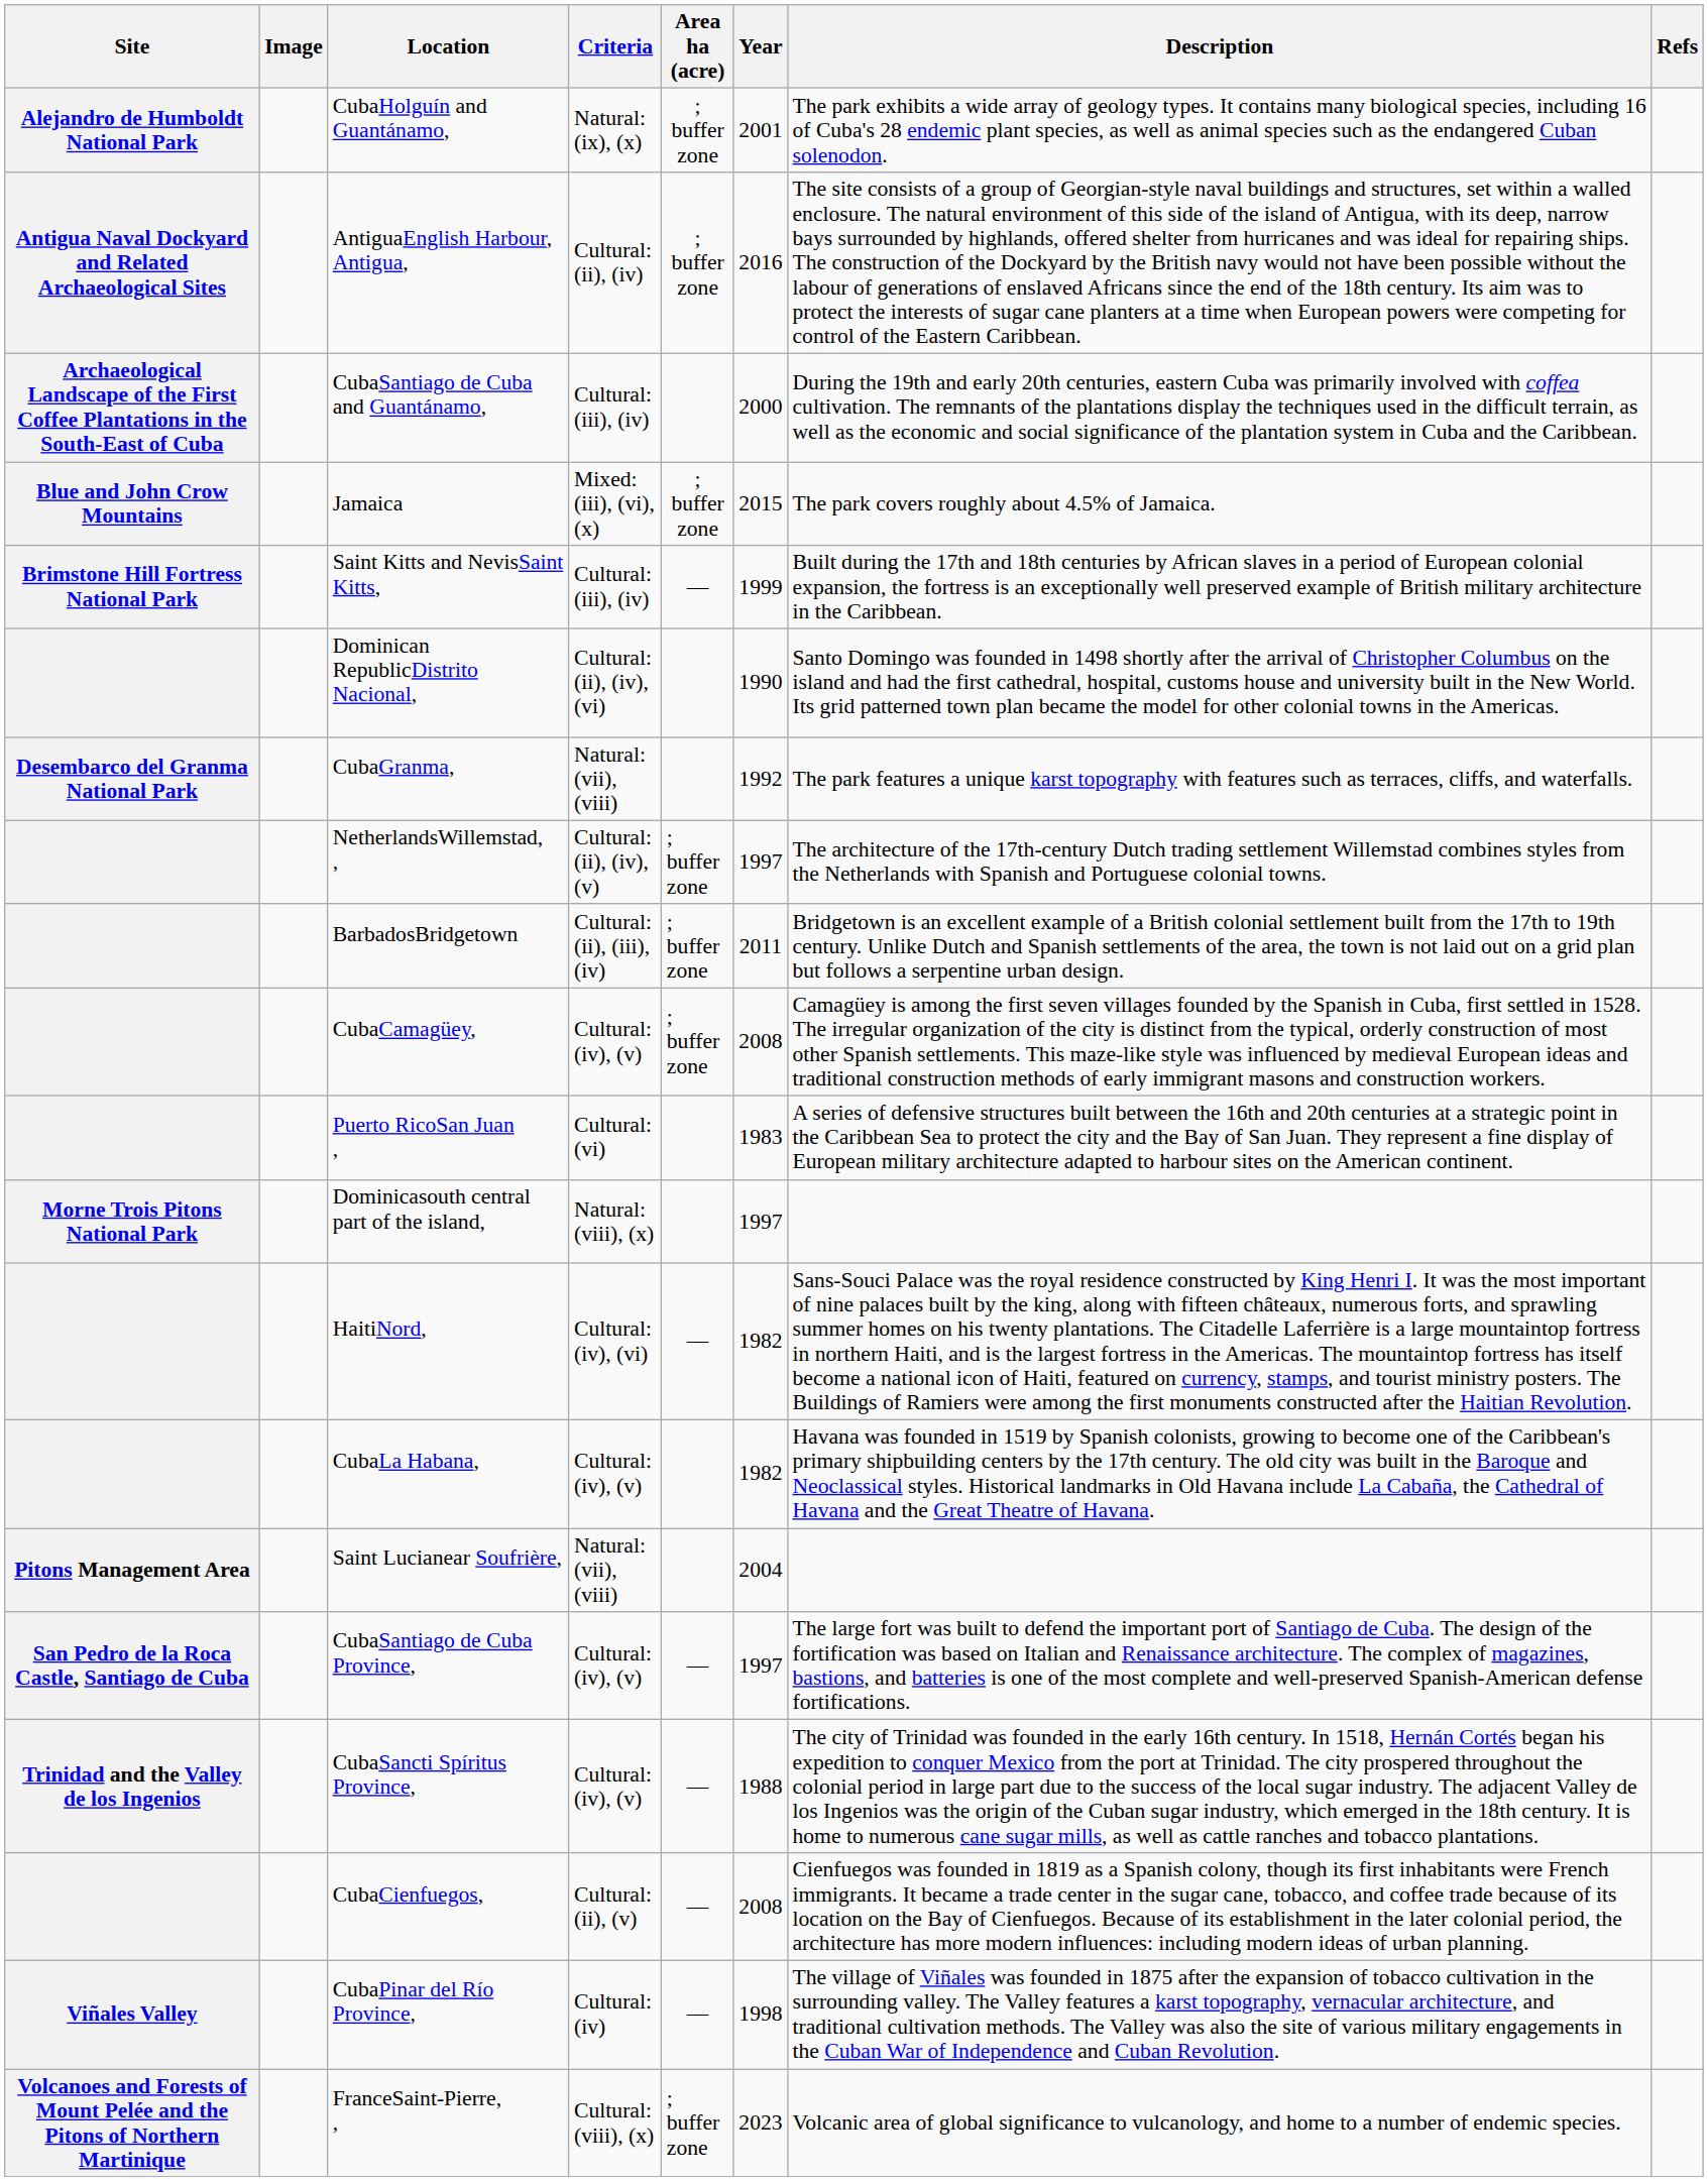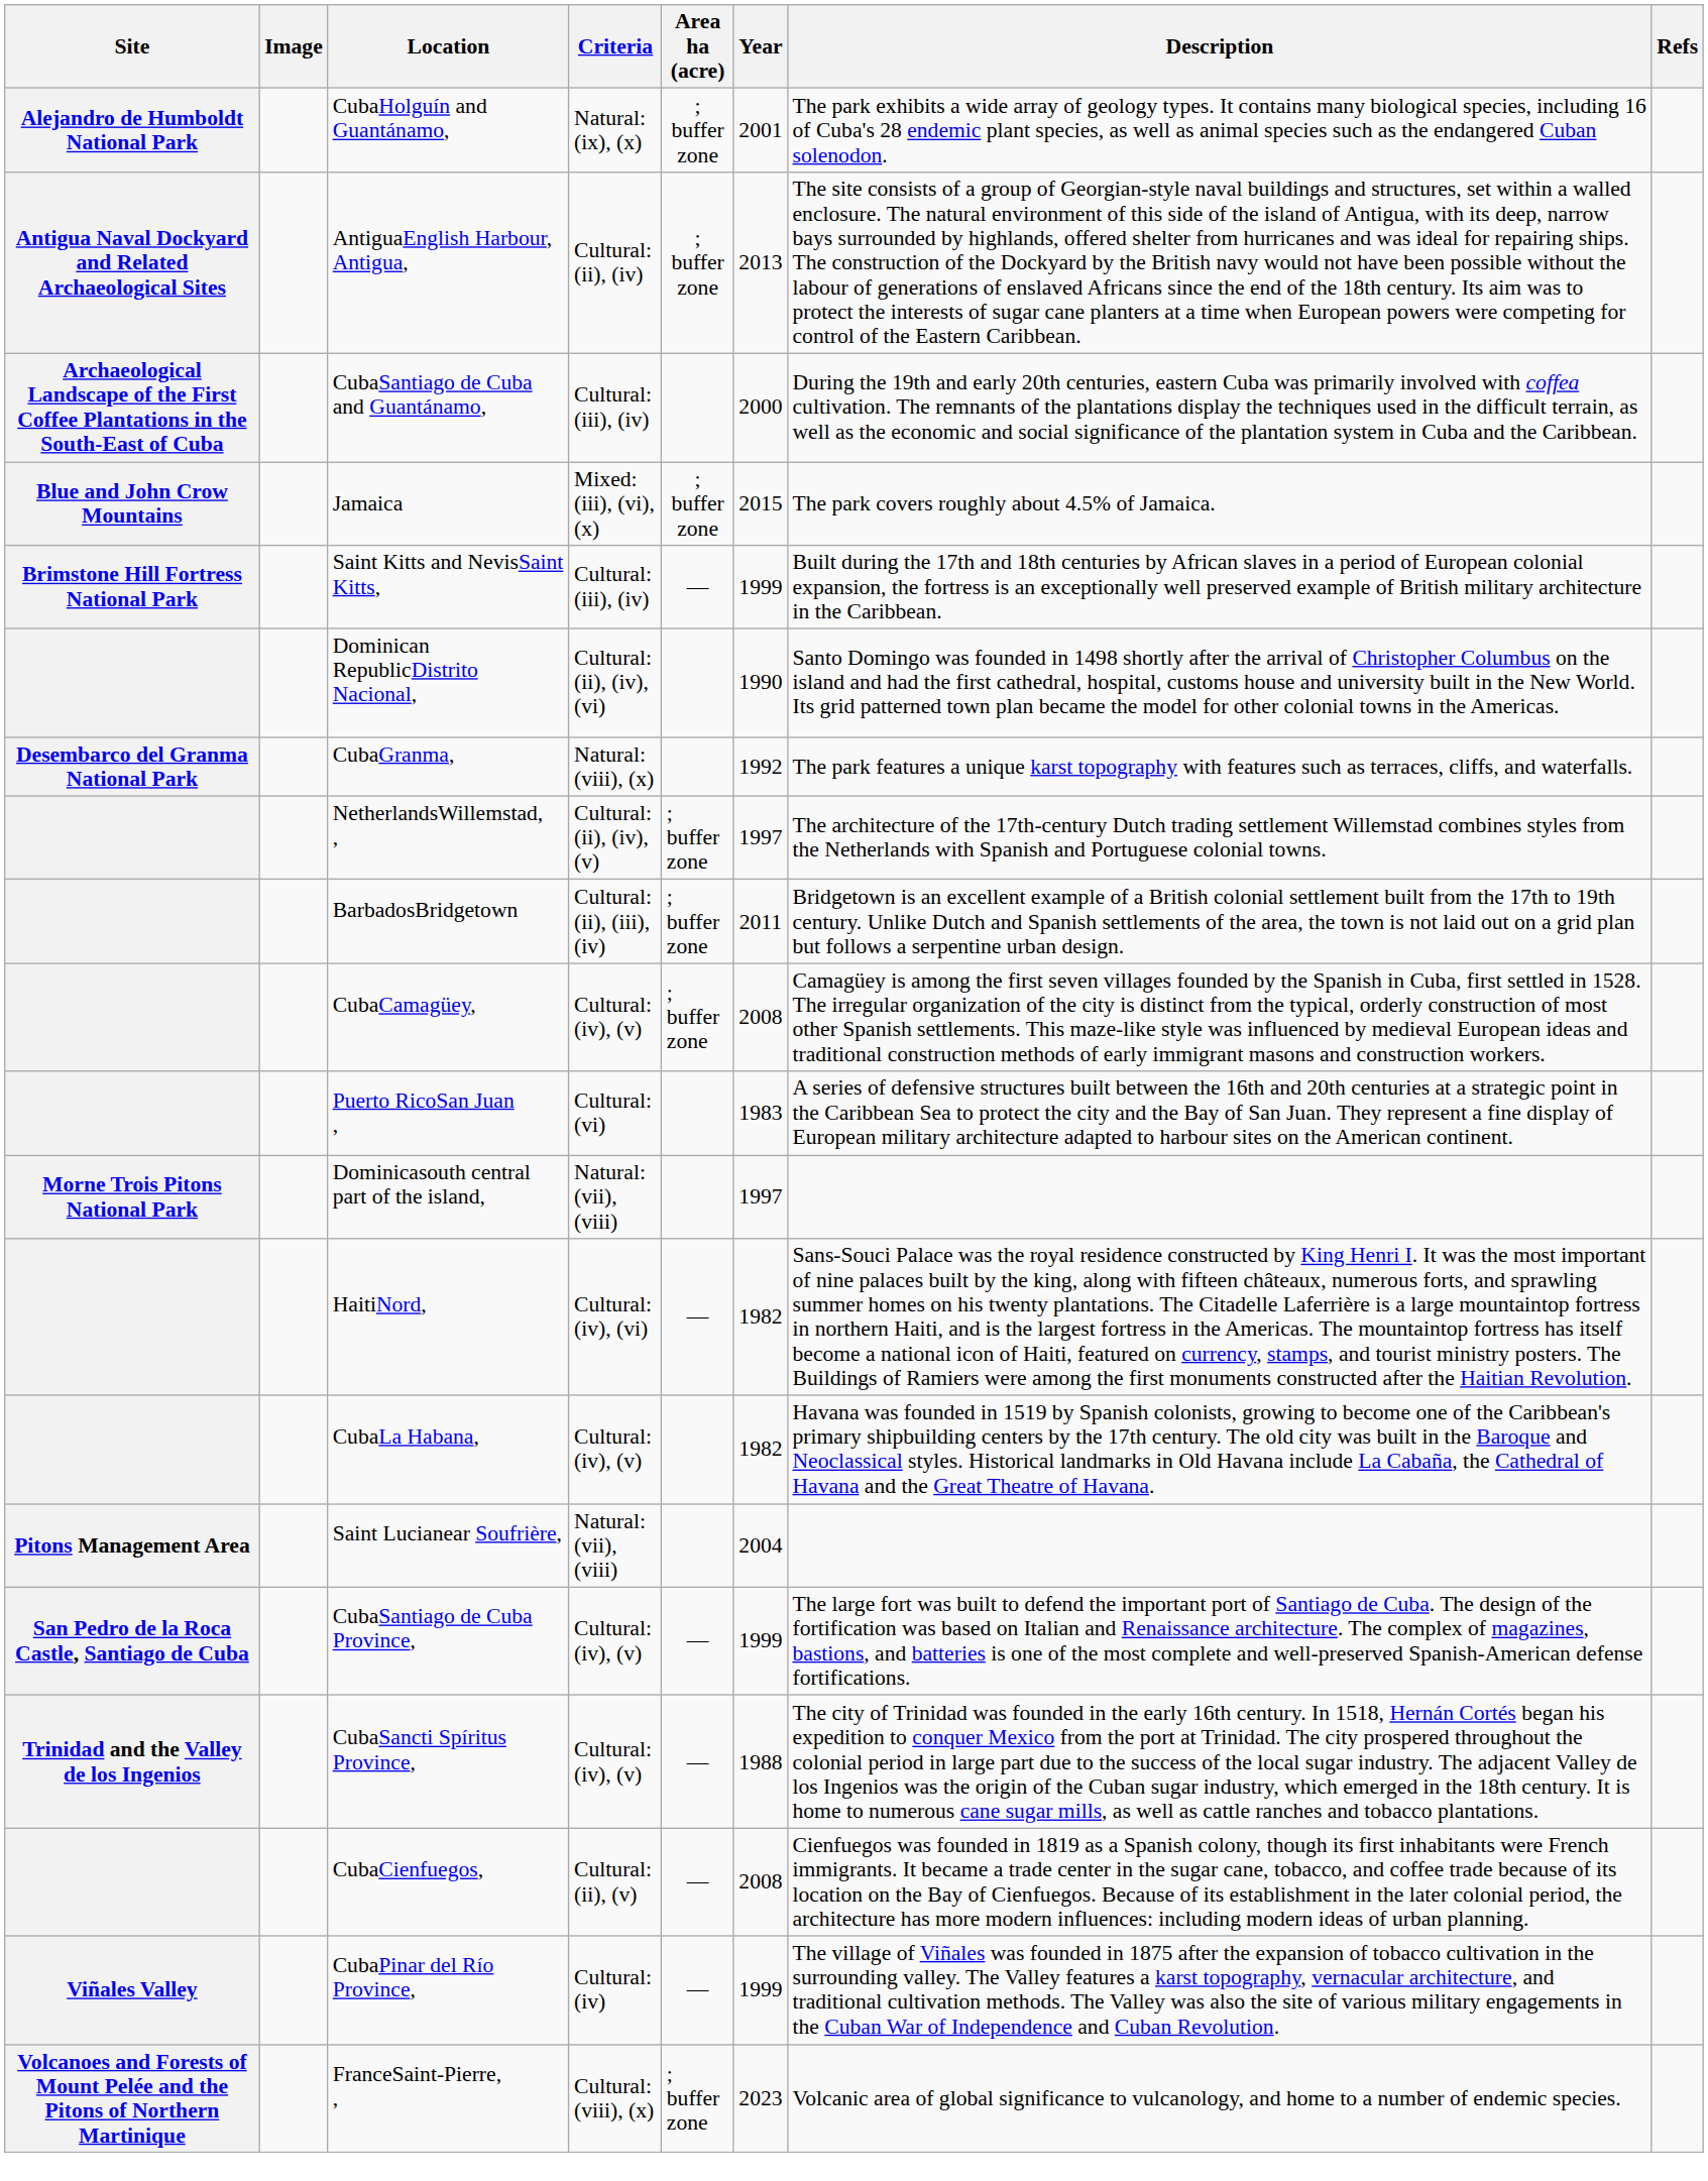AntiguaEnglish Harbour, Antigua, | Year: 2016 -> 2013
CubaGranma, | Criteria: Natural: (vii), (viii) -> Natural: (viii), (x)
Dominicasouth central part of the island, | Criteria: Natural: (viii), (x) -> Natural: (vii), (viii)
CubaSantiago de Cuba Province, | Year: 1997 -> 1999
CubaPinar del Río Province, | Year: 1998 -> 1999
